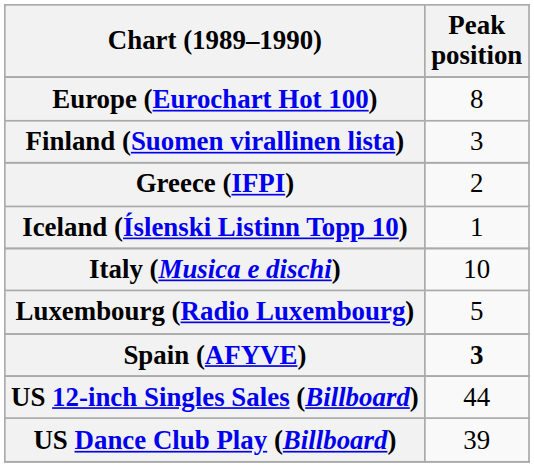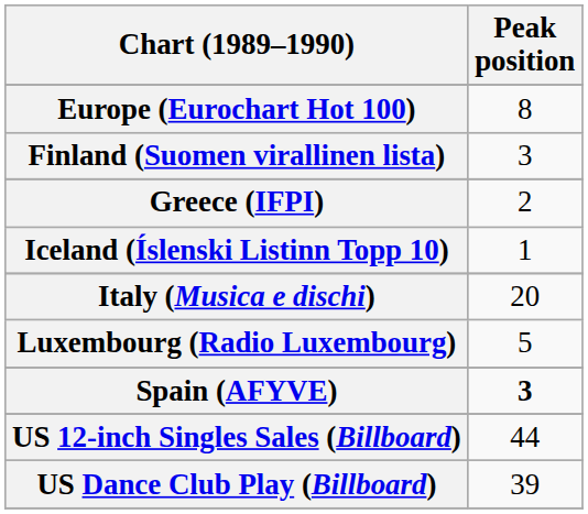Italy (Musica e dischi) | Peak position: 10 -> 20
